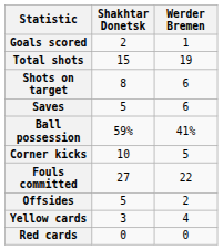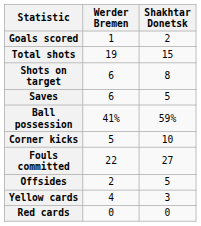columns swapped: Shakhtar Donetsk <-> Werder Bremen
